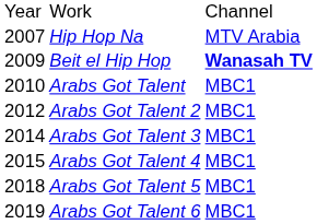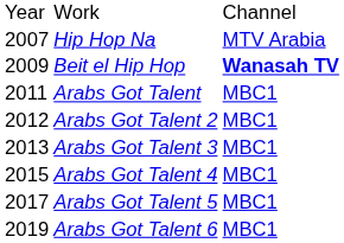Arabs Got Talent | column 1: 2010 -> 2011
Arabs Got Talent 3 | column 1: 2014 -> 2013
Arabs Got Talent 5 | column 1: 2018 -> 2017
